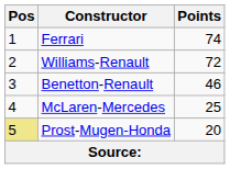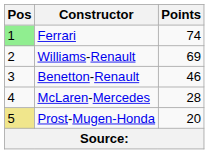Ferrari | Pos: no background -> lightgreen background
Williams-Renault | Points: 72 -> 69
McLaren-Mercedes | Points: 25 -> 28
